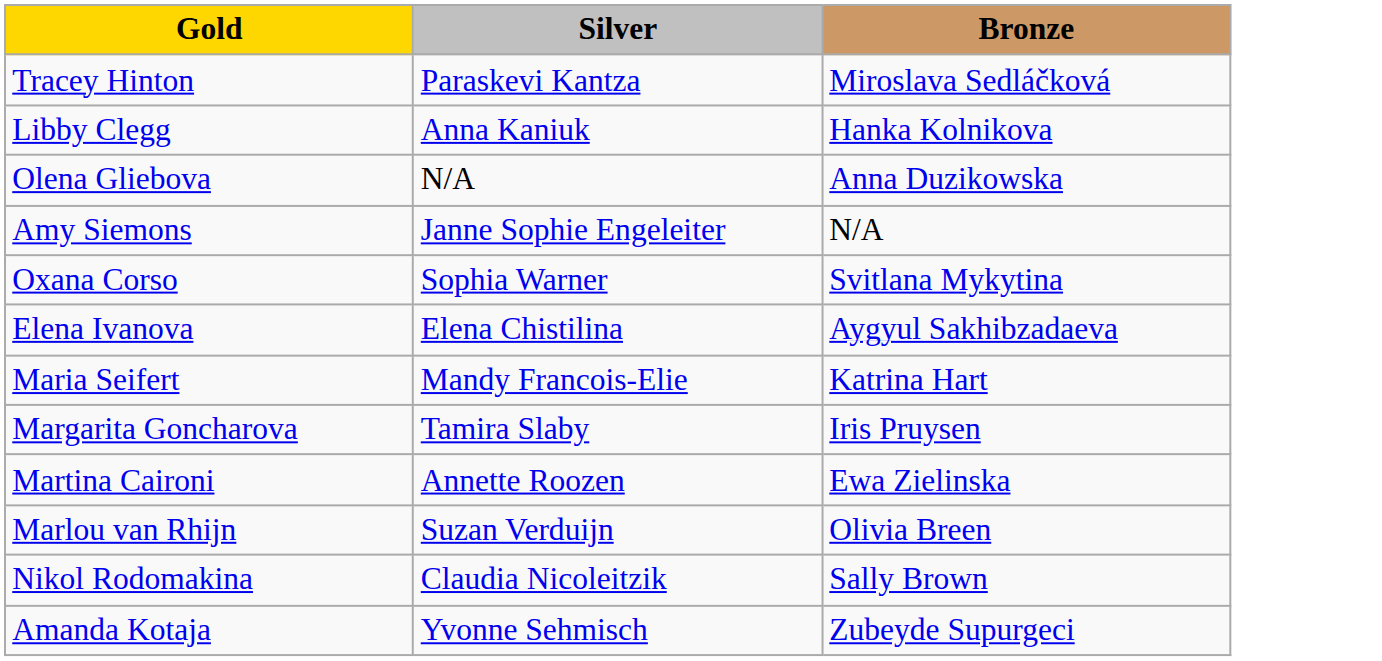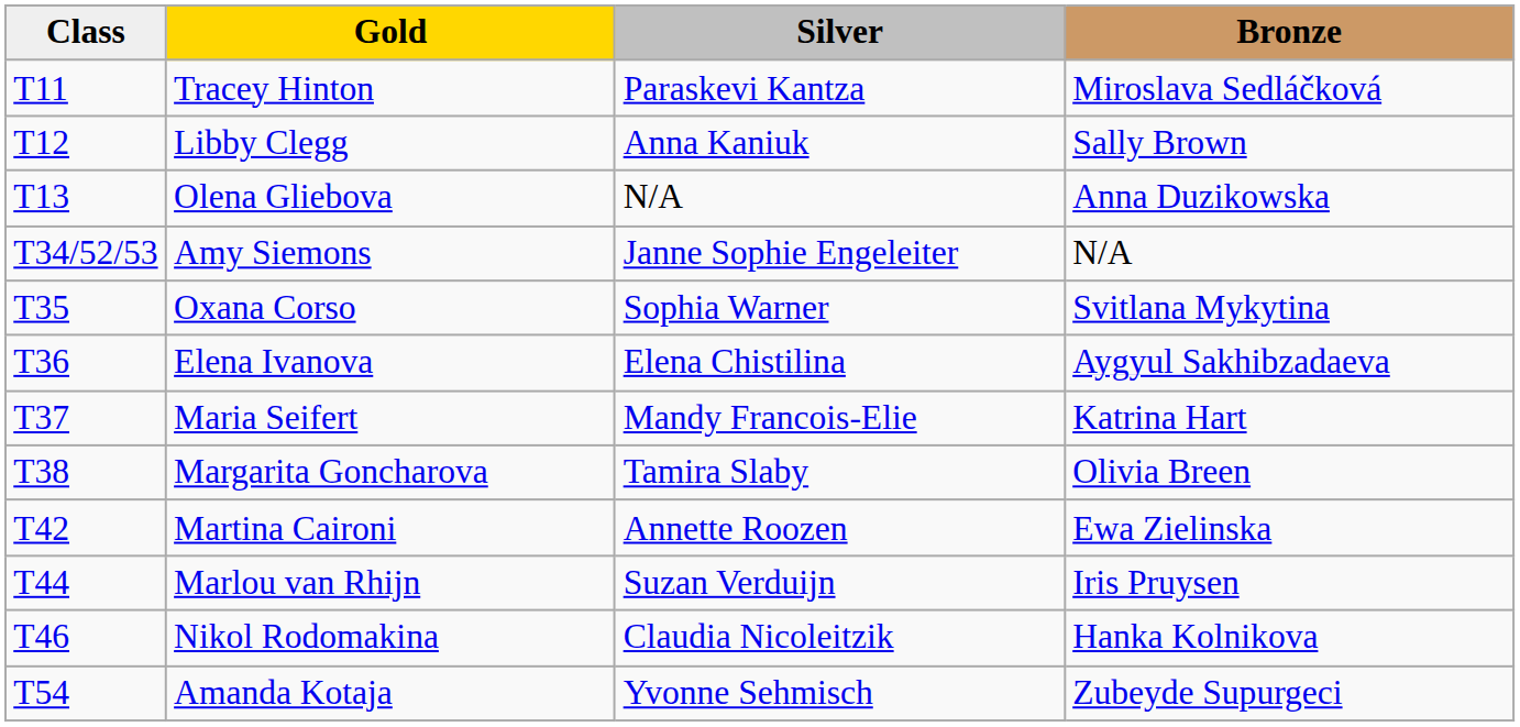+ column: Class | T11 | T12 | T13 | T34/52/53 | T35 | T36 | T37 | T38 | T42 | T44 | T46 | T54
Libby Clegg | Bronze: Hanka Kolnikova -> Sally Brown
Margarita Goncharova | Bronze: Iris Pruysen -> Olivia Breen
Marlou van Rhijn | Bronze: Olivia Breen -> Iris Pruysen
Nikol Rodomakina | Bronze: Sally Brown -> Hanka Kolnikova
